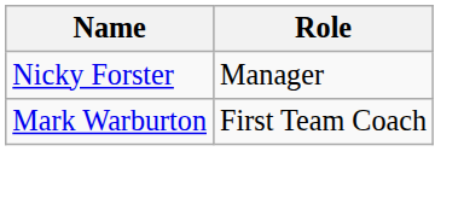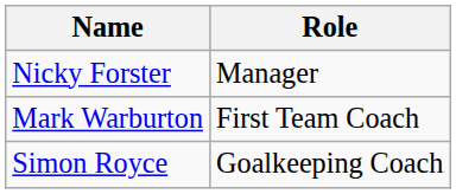+ row: Simon Royce | Goalkeeping Coach
